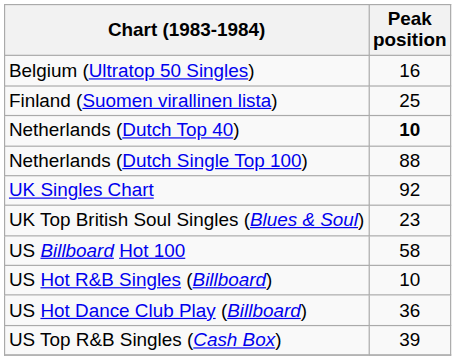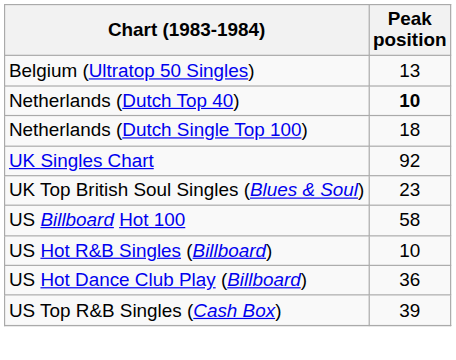Belgium (Ultratop 50 Singles) | Peak position: 16 -> 13
- row: Finland (Suomen virallinen lista) | 25
Netherlands (Dutch Single Top 100) | Peak position: 88 -> 18
